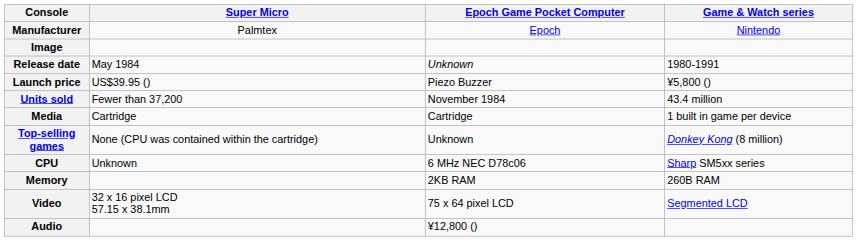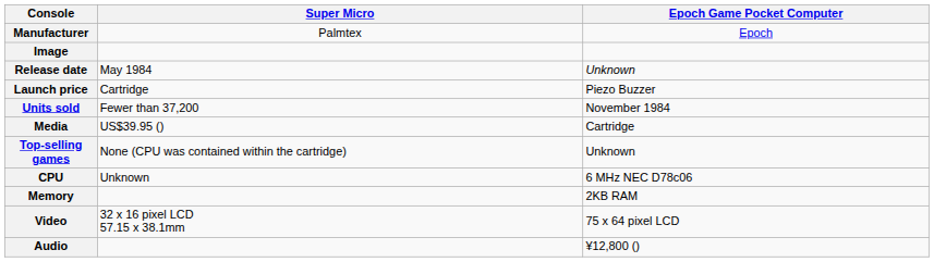- column: Game & Watch series | Nintendo | 1980-1991 | ¥5,800 () | 43.4 million | 1 built in game per device | Donkey Kong (8 million) | Sharp SM5xx series | 260B RAM | Segmented LCD
Launch price | Super Micro: US$39.95 () -> Cartridge
Media | Super Micro: Cartridge -> US$39.95 ()
